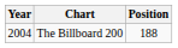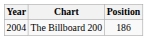The Billboard 200 | Position: 188 -> 186
